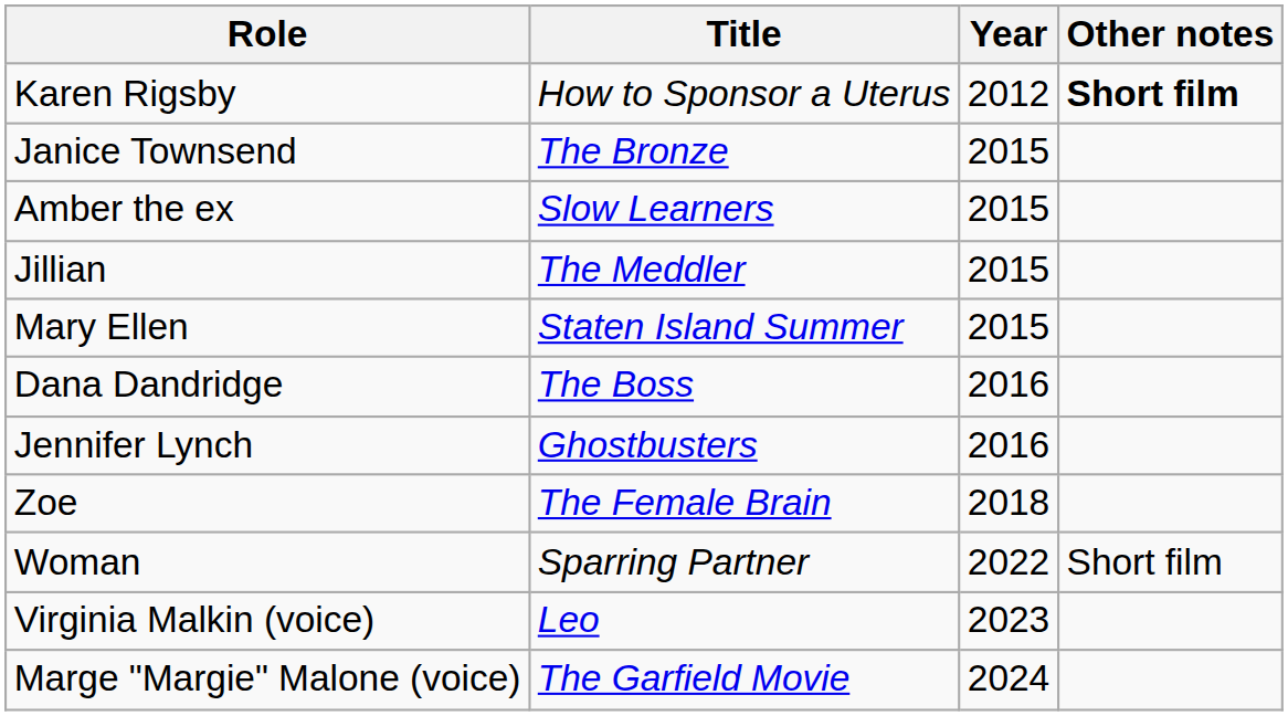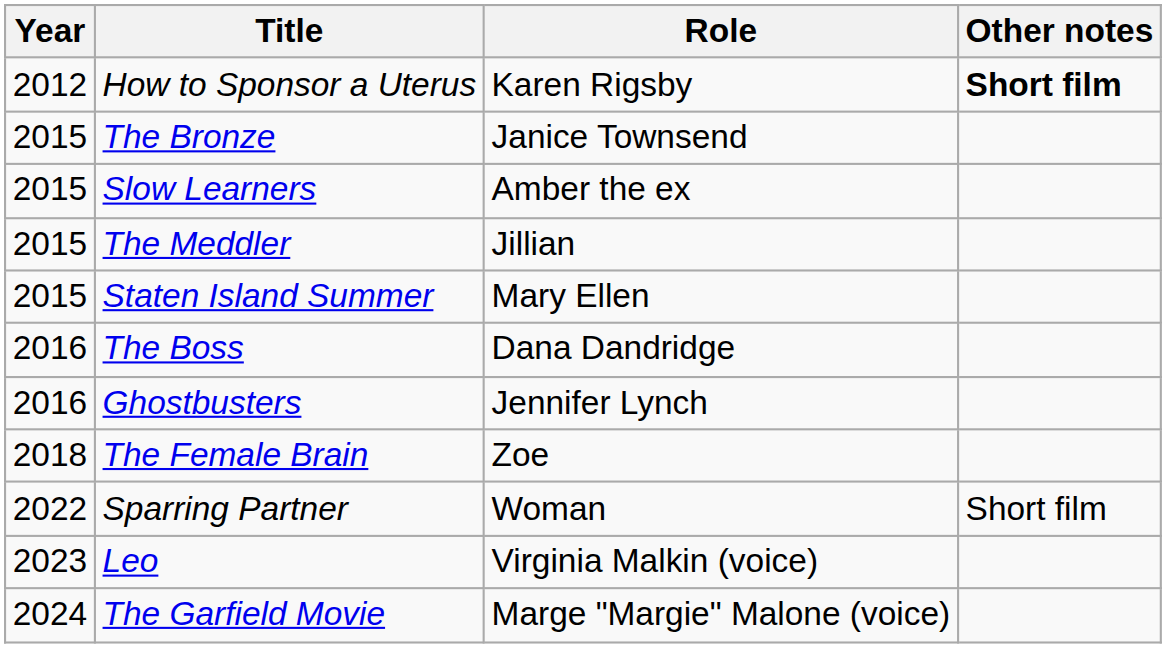columns swapped: Year <-> Role
